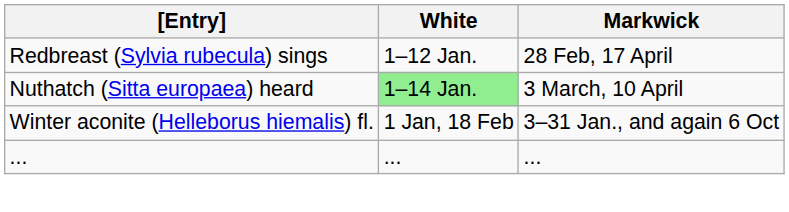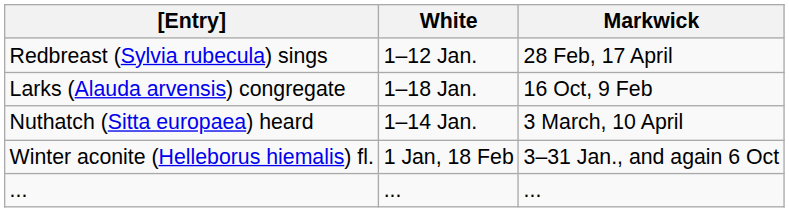+ row: Larks (Alauda arvensis) congregate | 1–18 Jan. | 16 Oct, 9 Feb
Nuthatch (Sitta europaea) heard | White: lightgreen background -> no background
